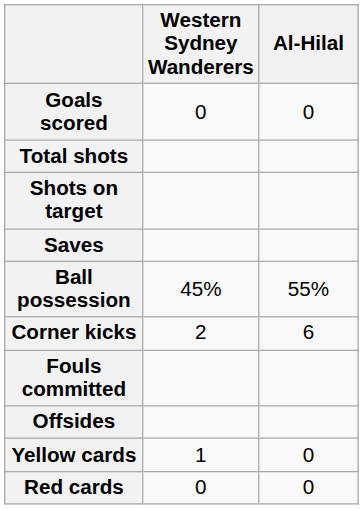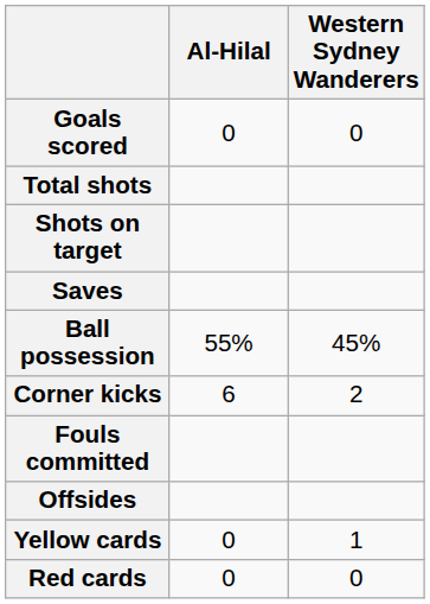columns swapped: Al-Hilal <-> Western Sydney Wanderers
